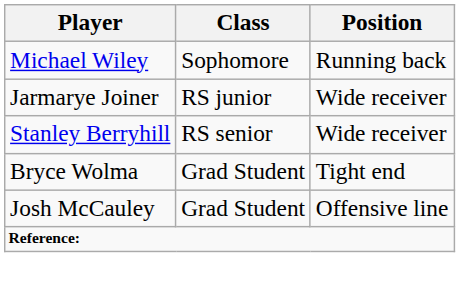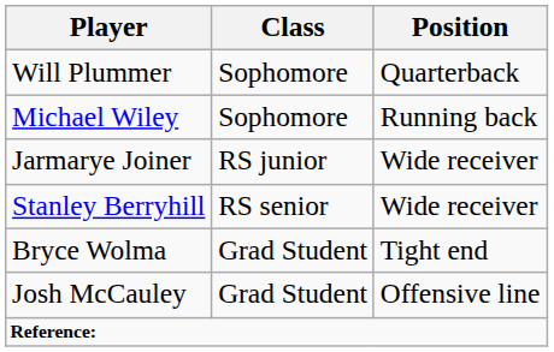+ row: Will Plummer | Sophomore | Quarterback
